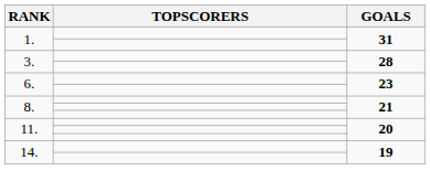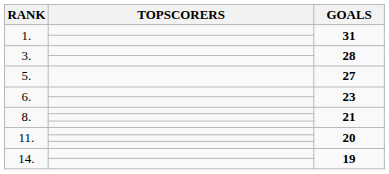+ row: 5. | 27
